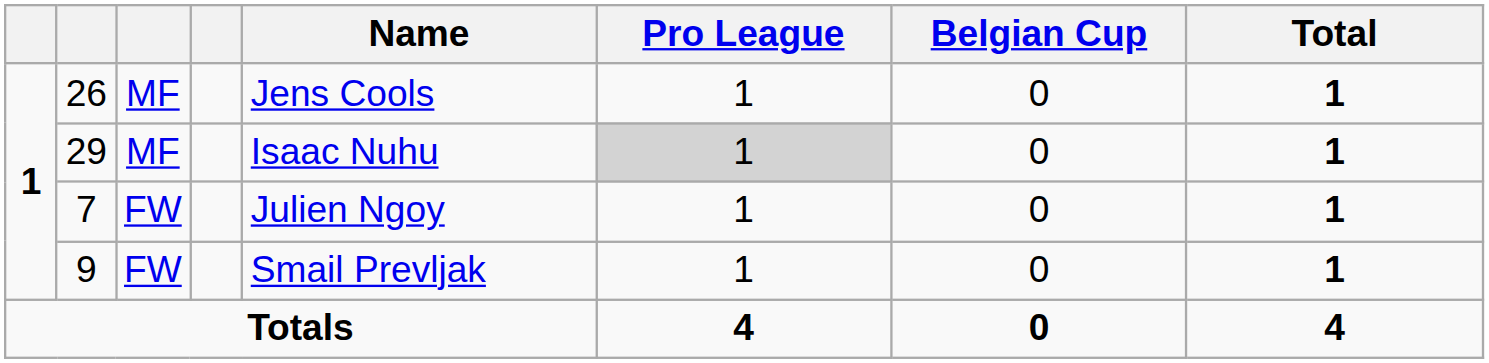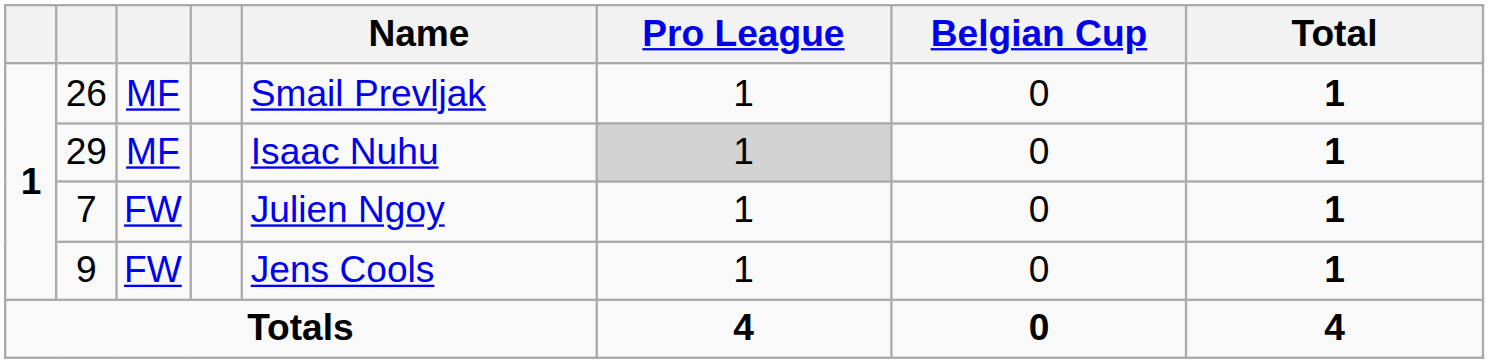26 | Name: Jens Cools -> Smail Prevljak
9 | Name: Smail Prevljak -> Jens Cools
